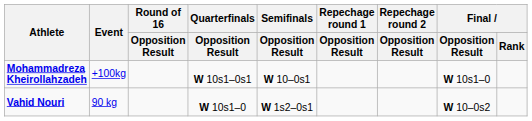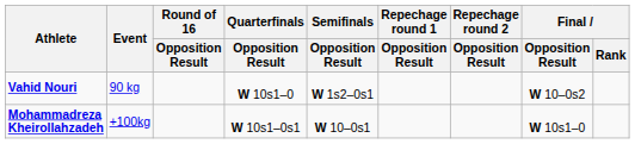rows swapped: Vahid Nouri <-> Mohammadreza Kheirollahzadeh
